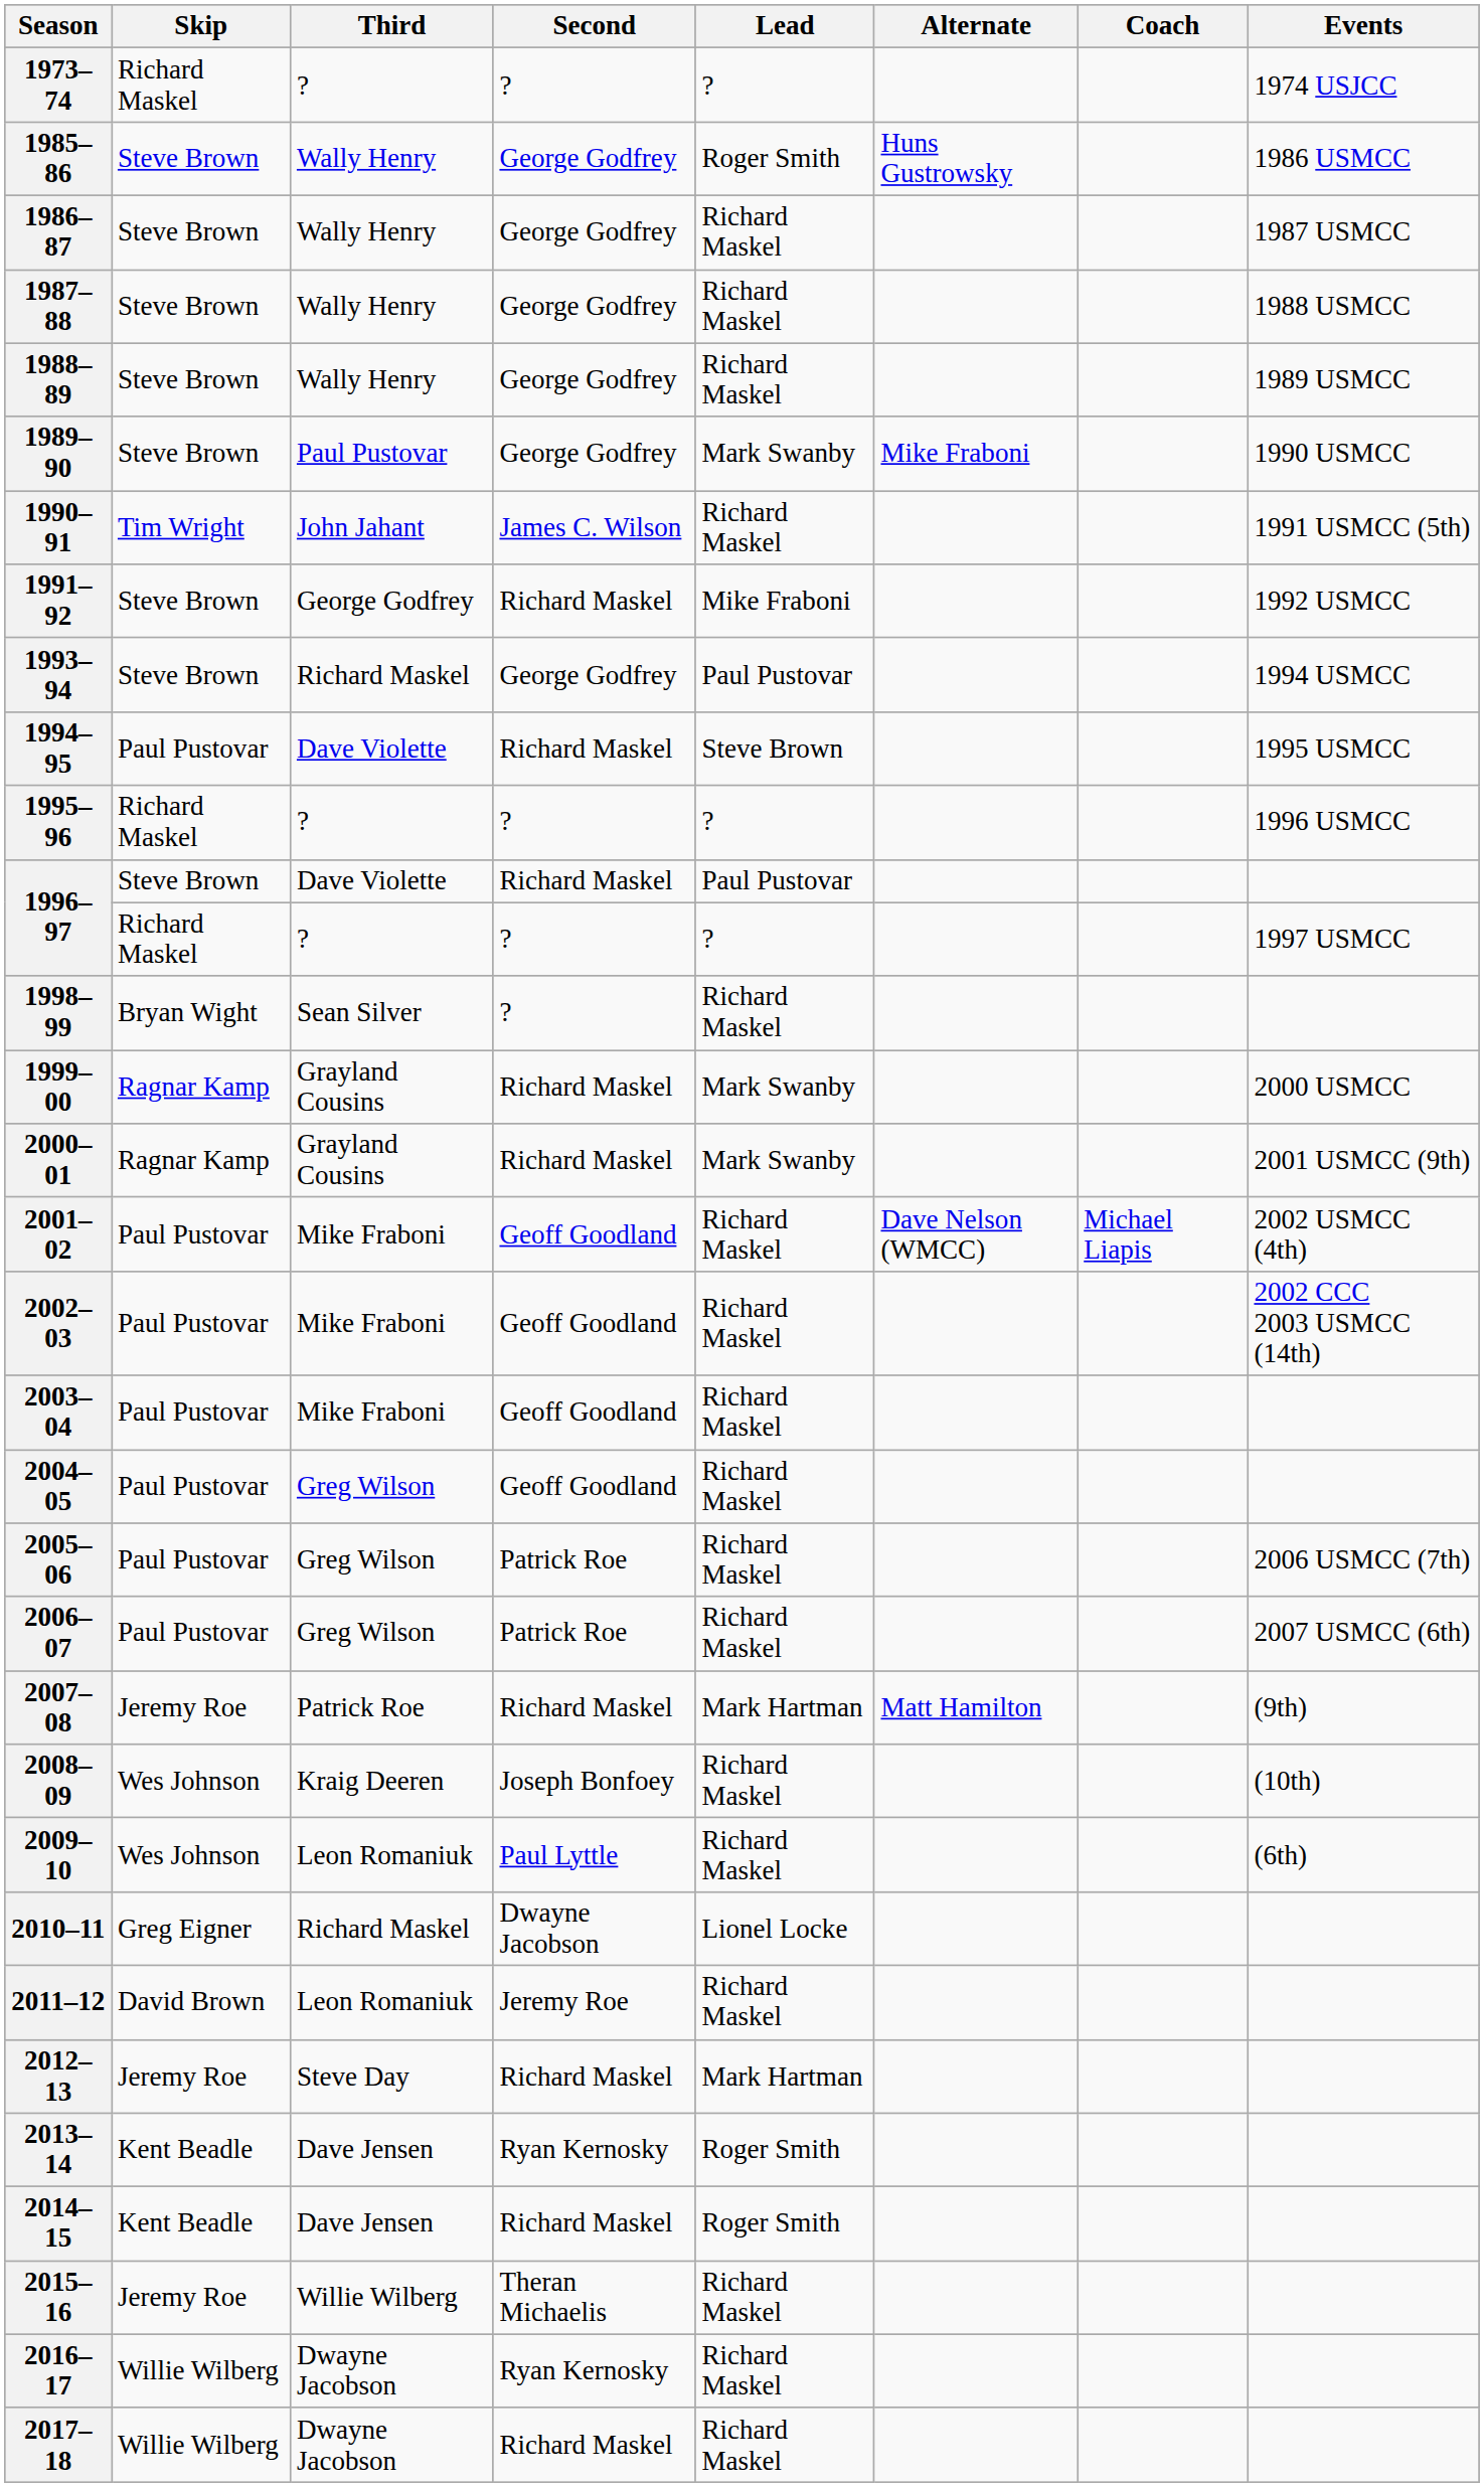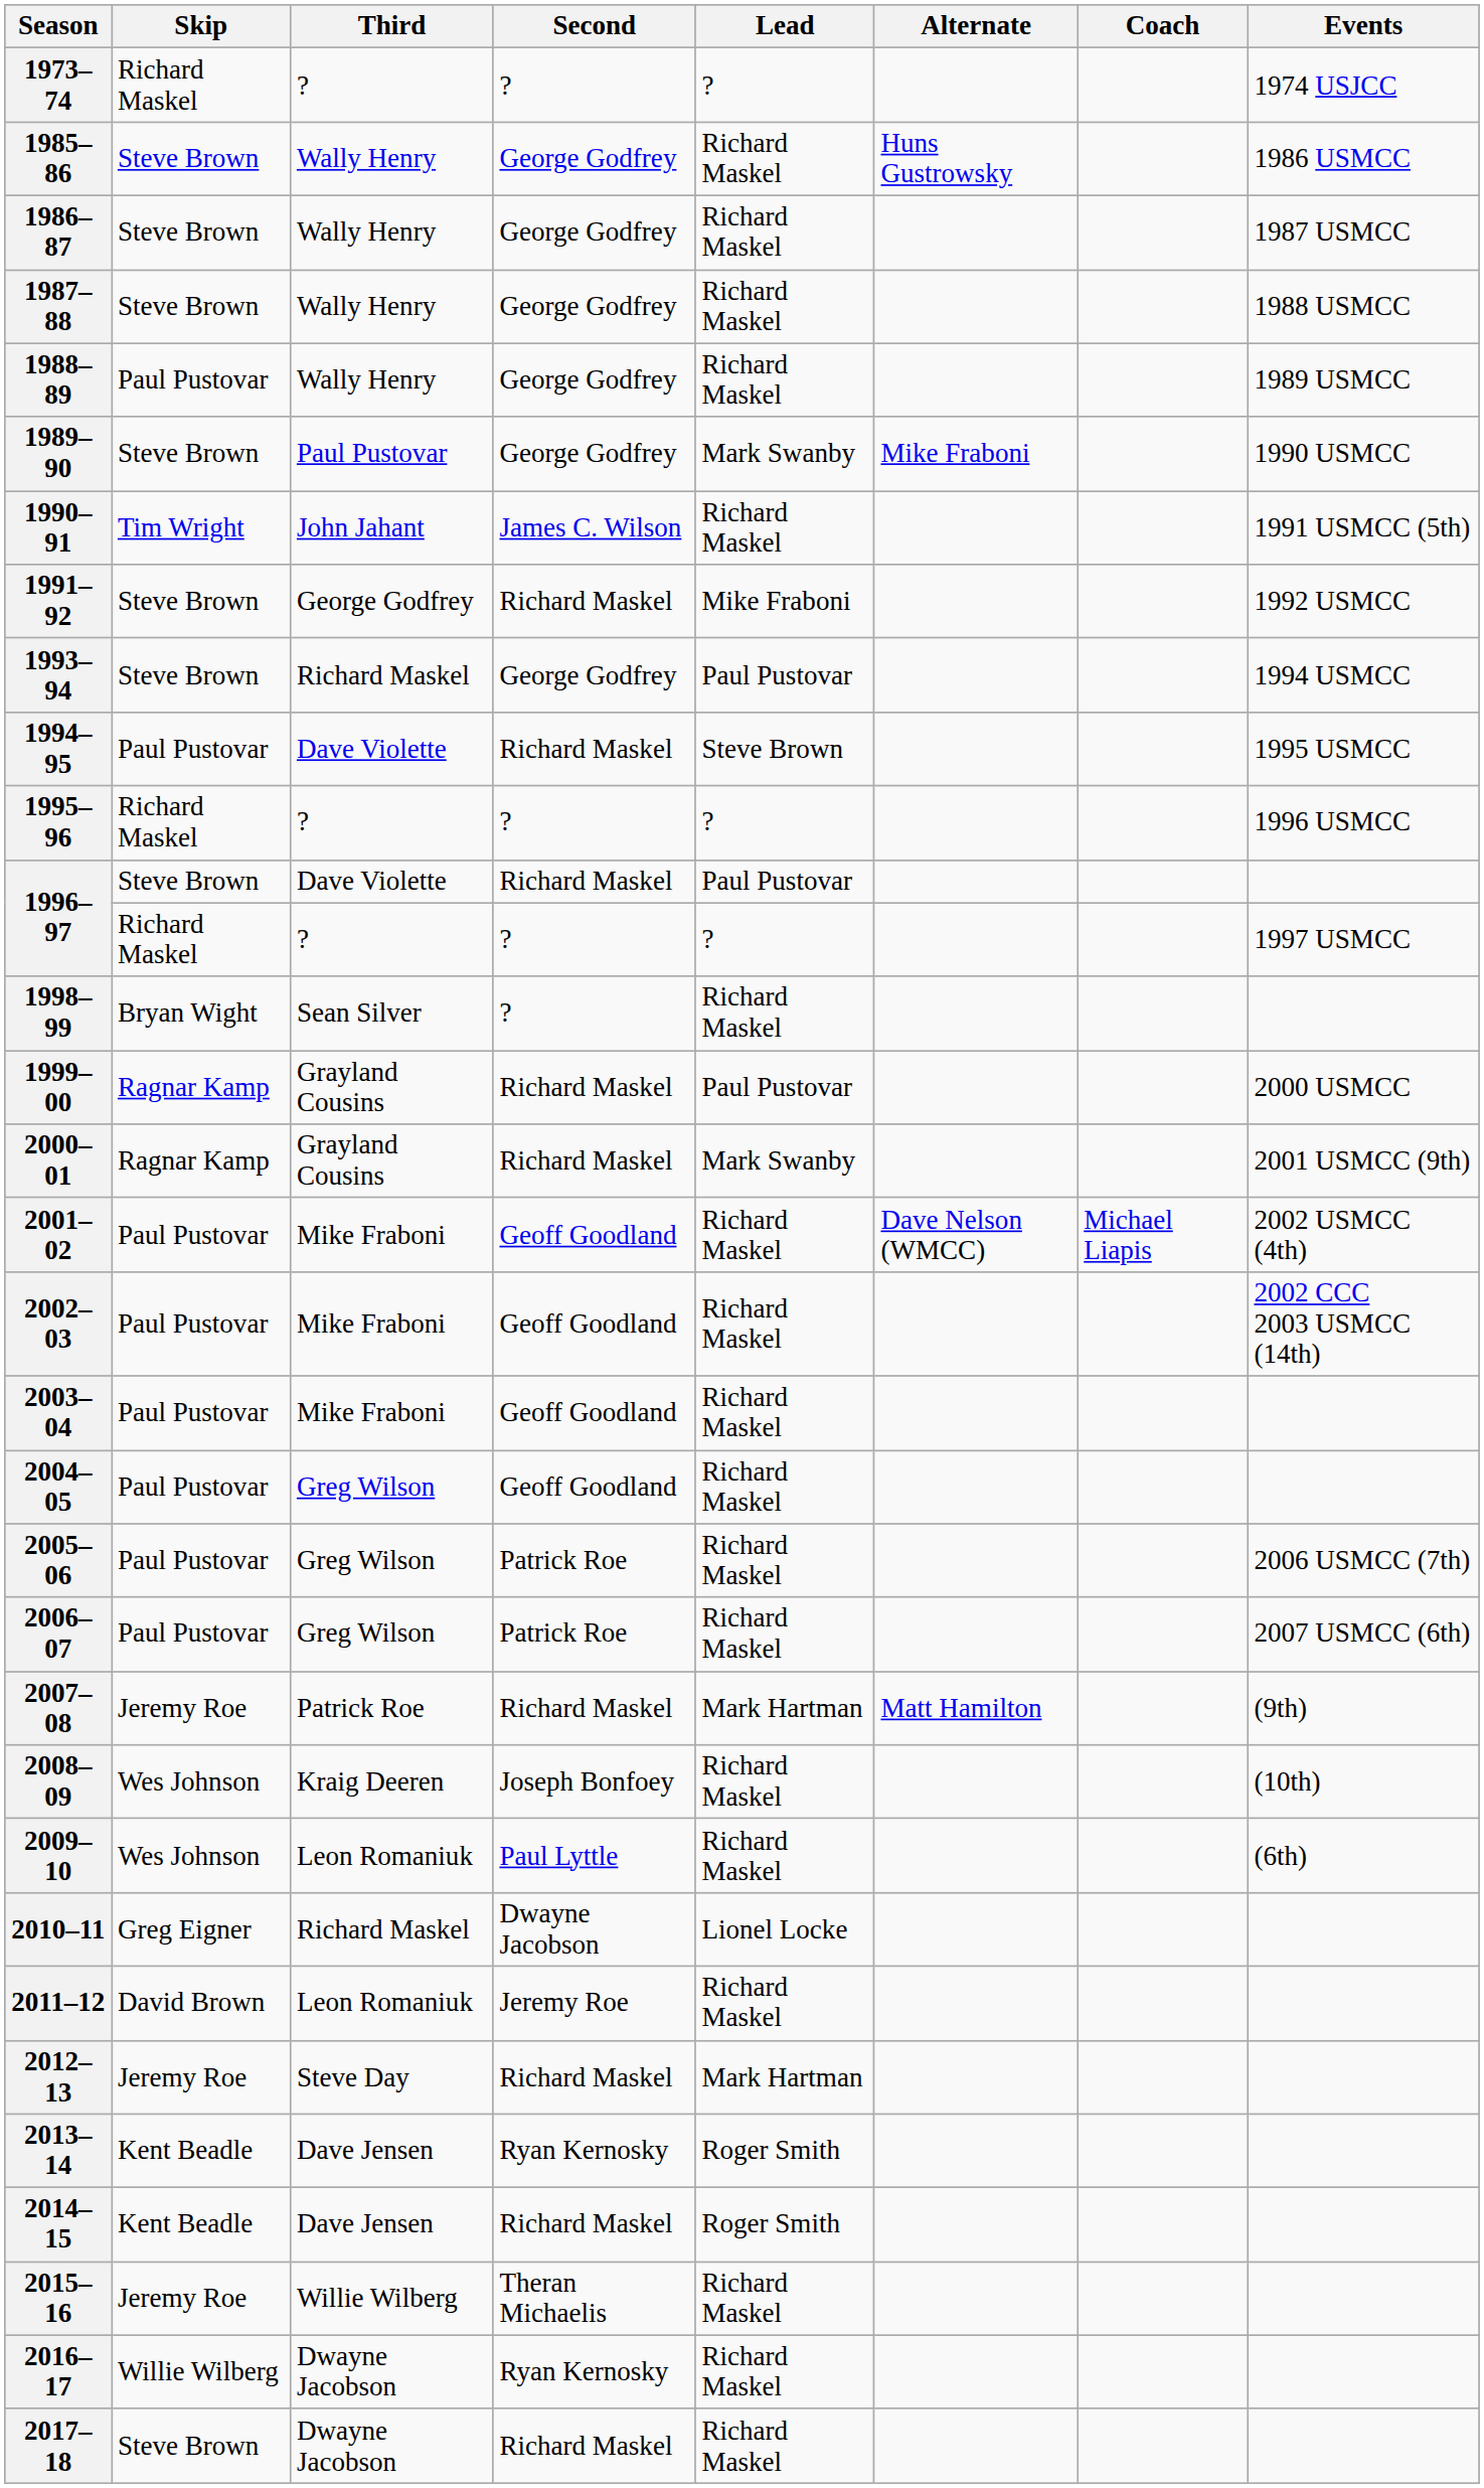1985–86 | Lead: Roger Smith -> Richard Maskel
1988–89 | Skip: Steve Brown -> Paul Pustovar
1999–00 | Lead: Mark Swanby -> Paul Pustovar
2017–18 | Skip: Willie Wilberg -> Steve Brown
